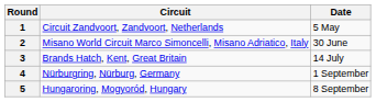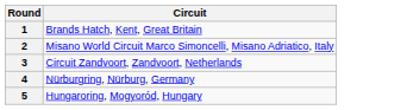- column: Date | 5 May | 30 June | 14 July | 1 September | 8 September
1 | Circuit: Circuit Zandvoort, Zandvoort, Netherlands -> Brands Hatch, Kent, Great Britain
3 | Circuit: Brands Hatch, Kent, Great Britain -> Circuit Zandvoort, Zandvoort, Netherlands
